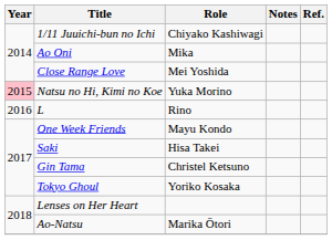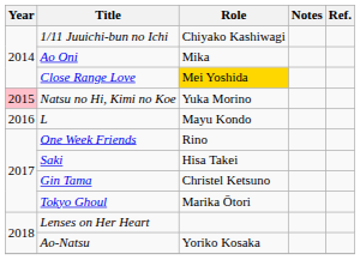Close Range Love | Role: no background -> gold background
L | Role: Rino -> Mayu Kondo
One Week Friends | Role: Mayu Kondo -> Rino
Tokyo Ghoul | Role: Yoriko Kosaka -> Marika Ōtori
Ao-Natsu | Role: Marika Ōtori -> Yoriko Kosaka
